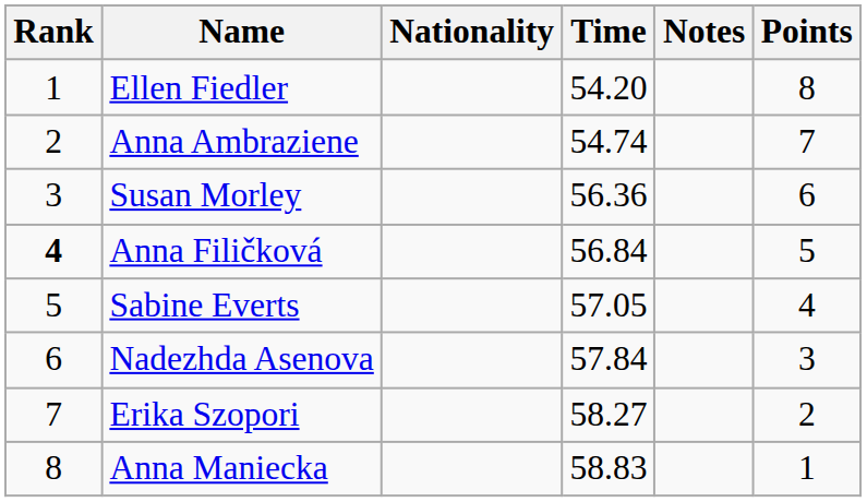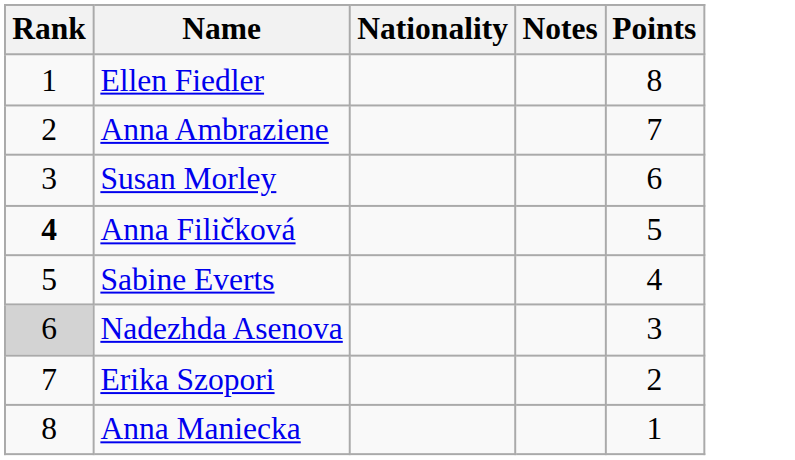- column: Time | 54.20 | 54.74 | 56.36 | 56.84 | 57.05 | 57.84 | 58.27 | 58.83
Nadezhda Asenova | Rank: no background -> lightgrey background
